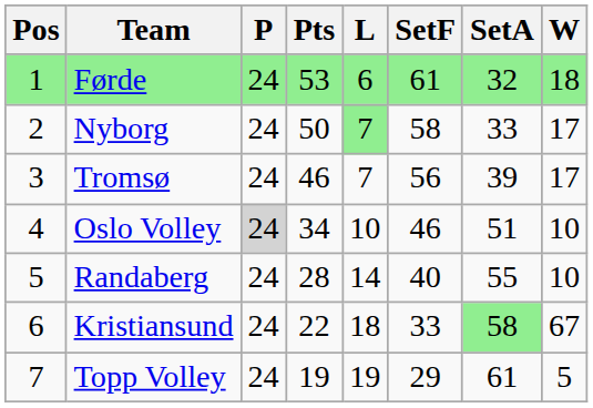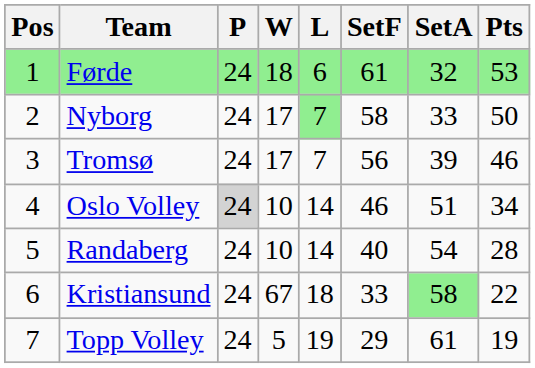columns swapped: W <-> Pts
Oslo Volley | L: 10 -> 14
Randaberg | SetA: 55 -> 54
